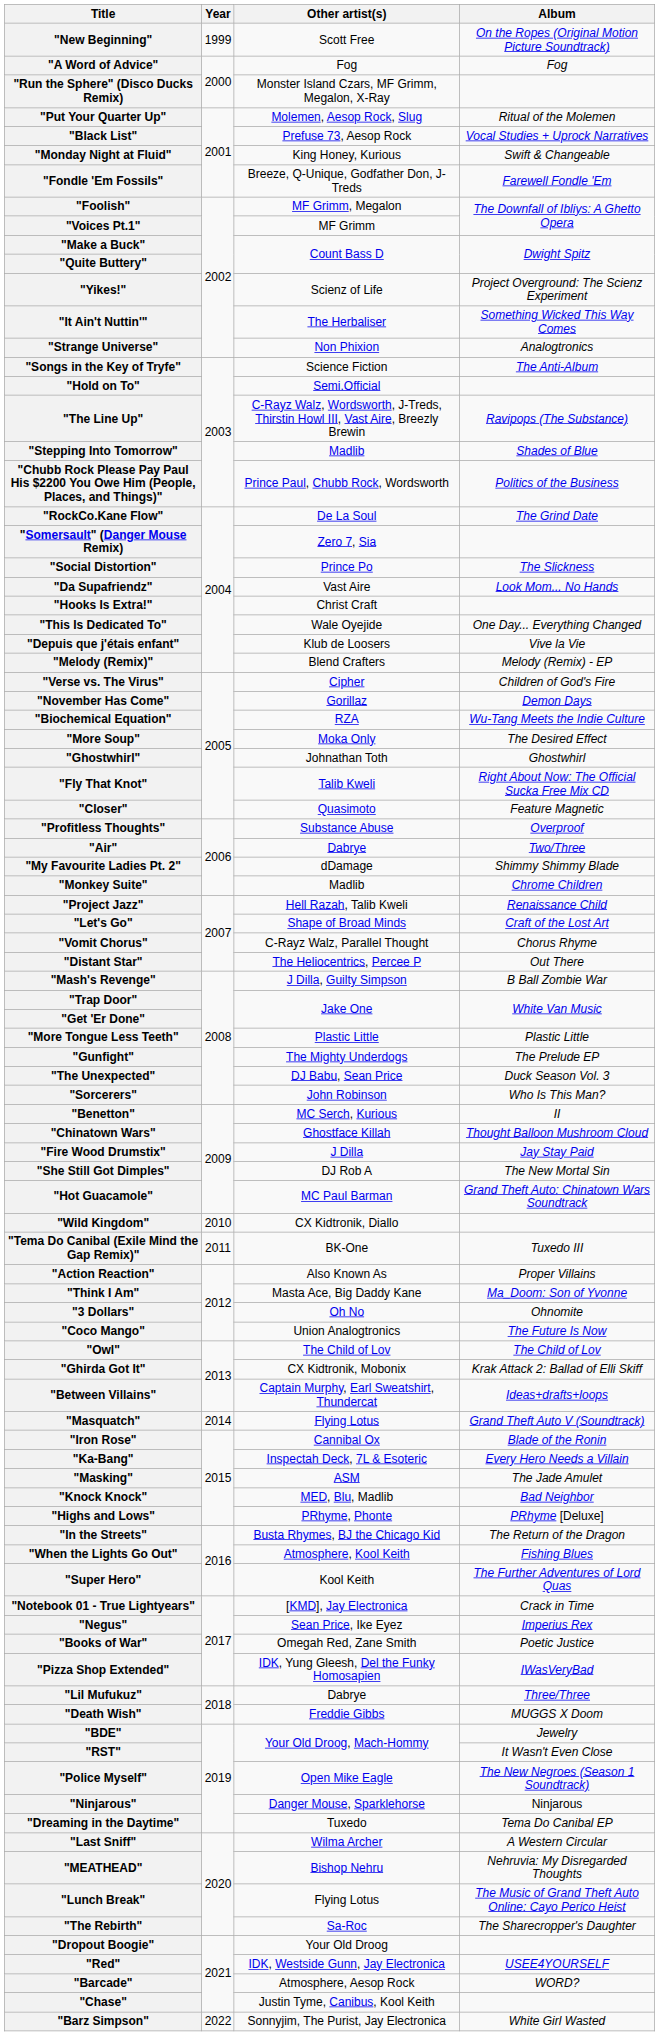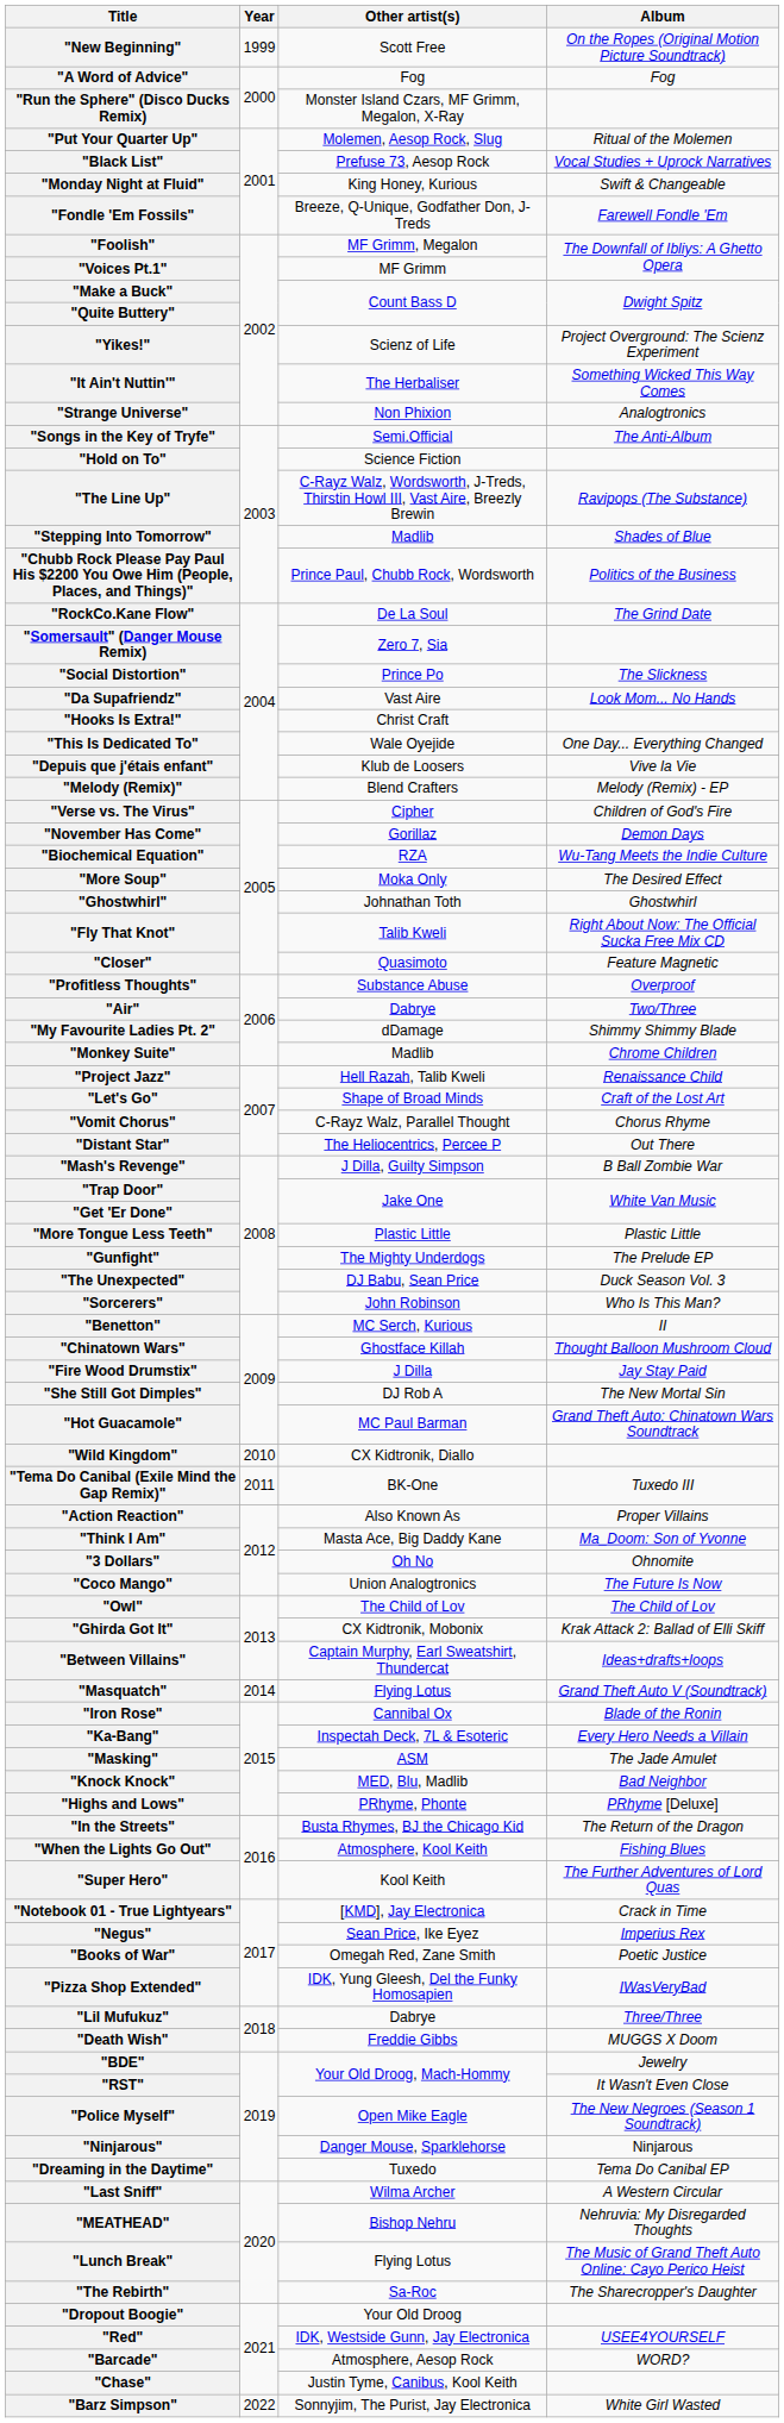"Songs in the Key of Tryfe" | Other artist(s): Science Fiction -> Semi.Official
"Hold on To" | Other artist(s): Semi.Official -> Science Fiction
